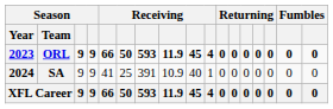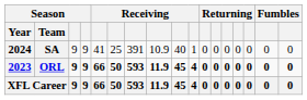rows swapped: ORL <-> SA
